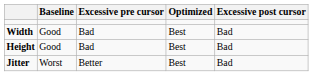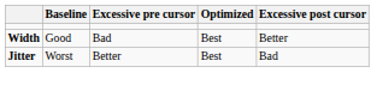Width | Excessive post cursor: Bad -> Better
- row: Height | Good | Bad | Best | Bad
